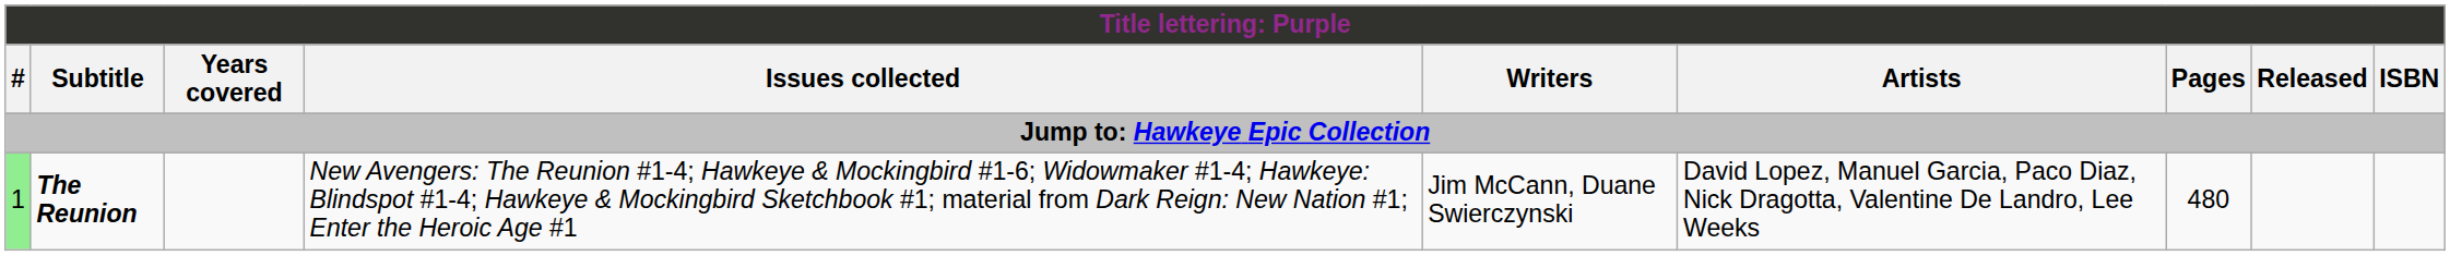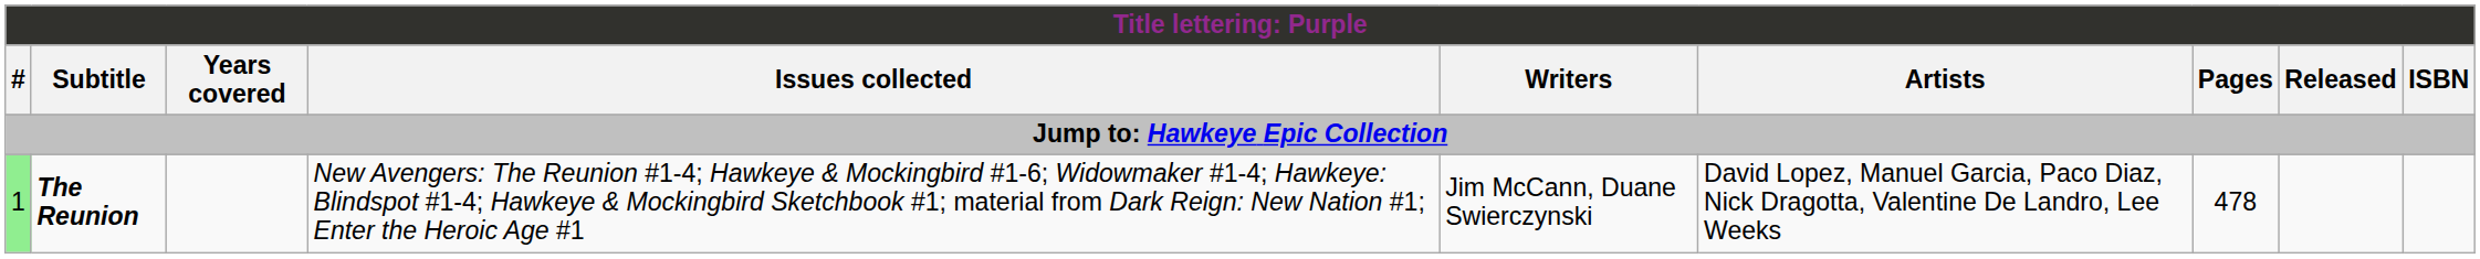The Reunion | Pages: 480 -> 478
